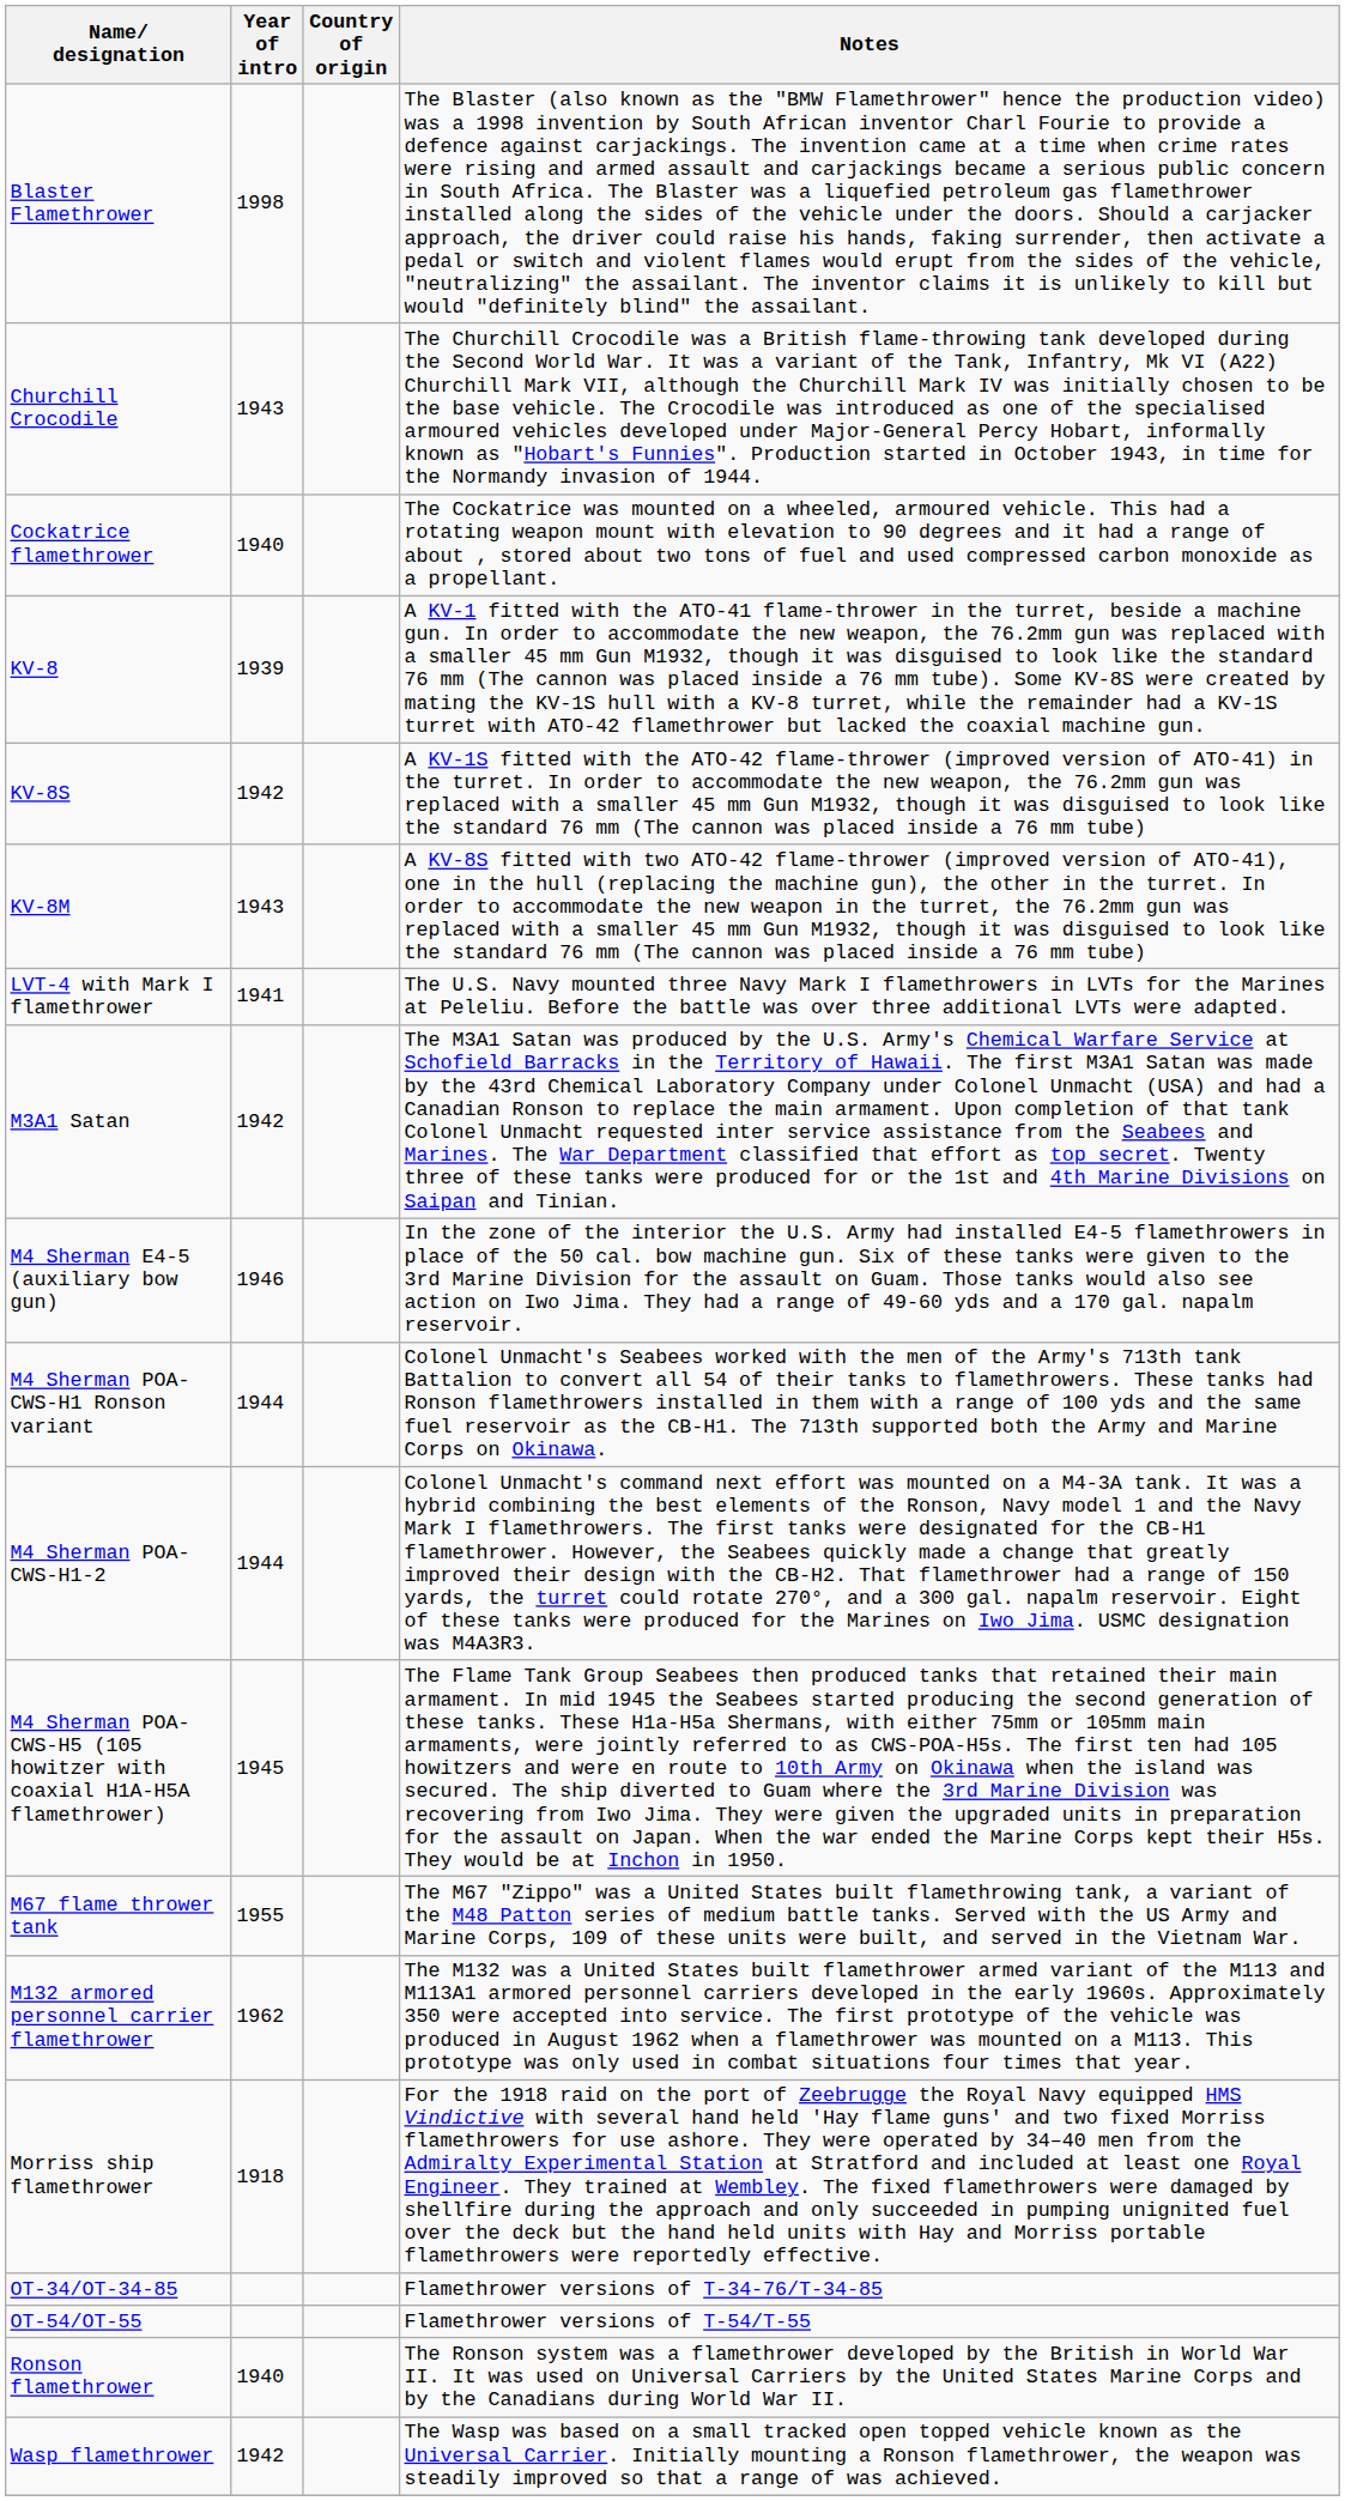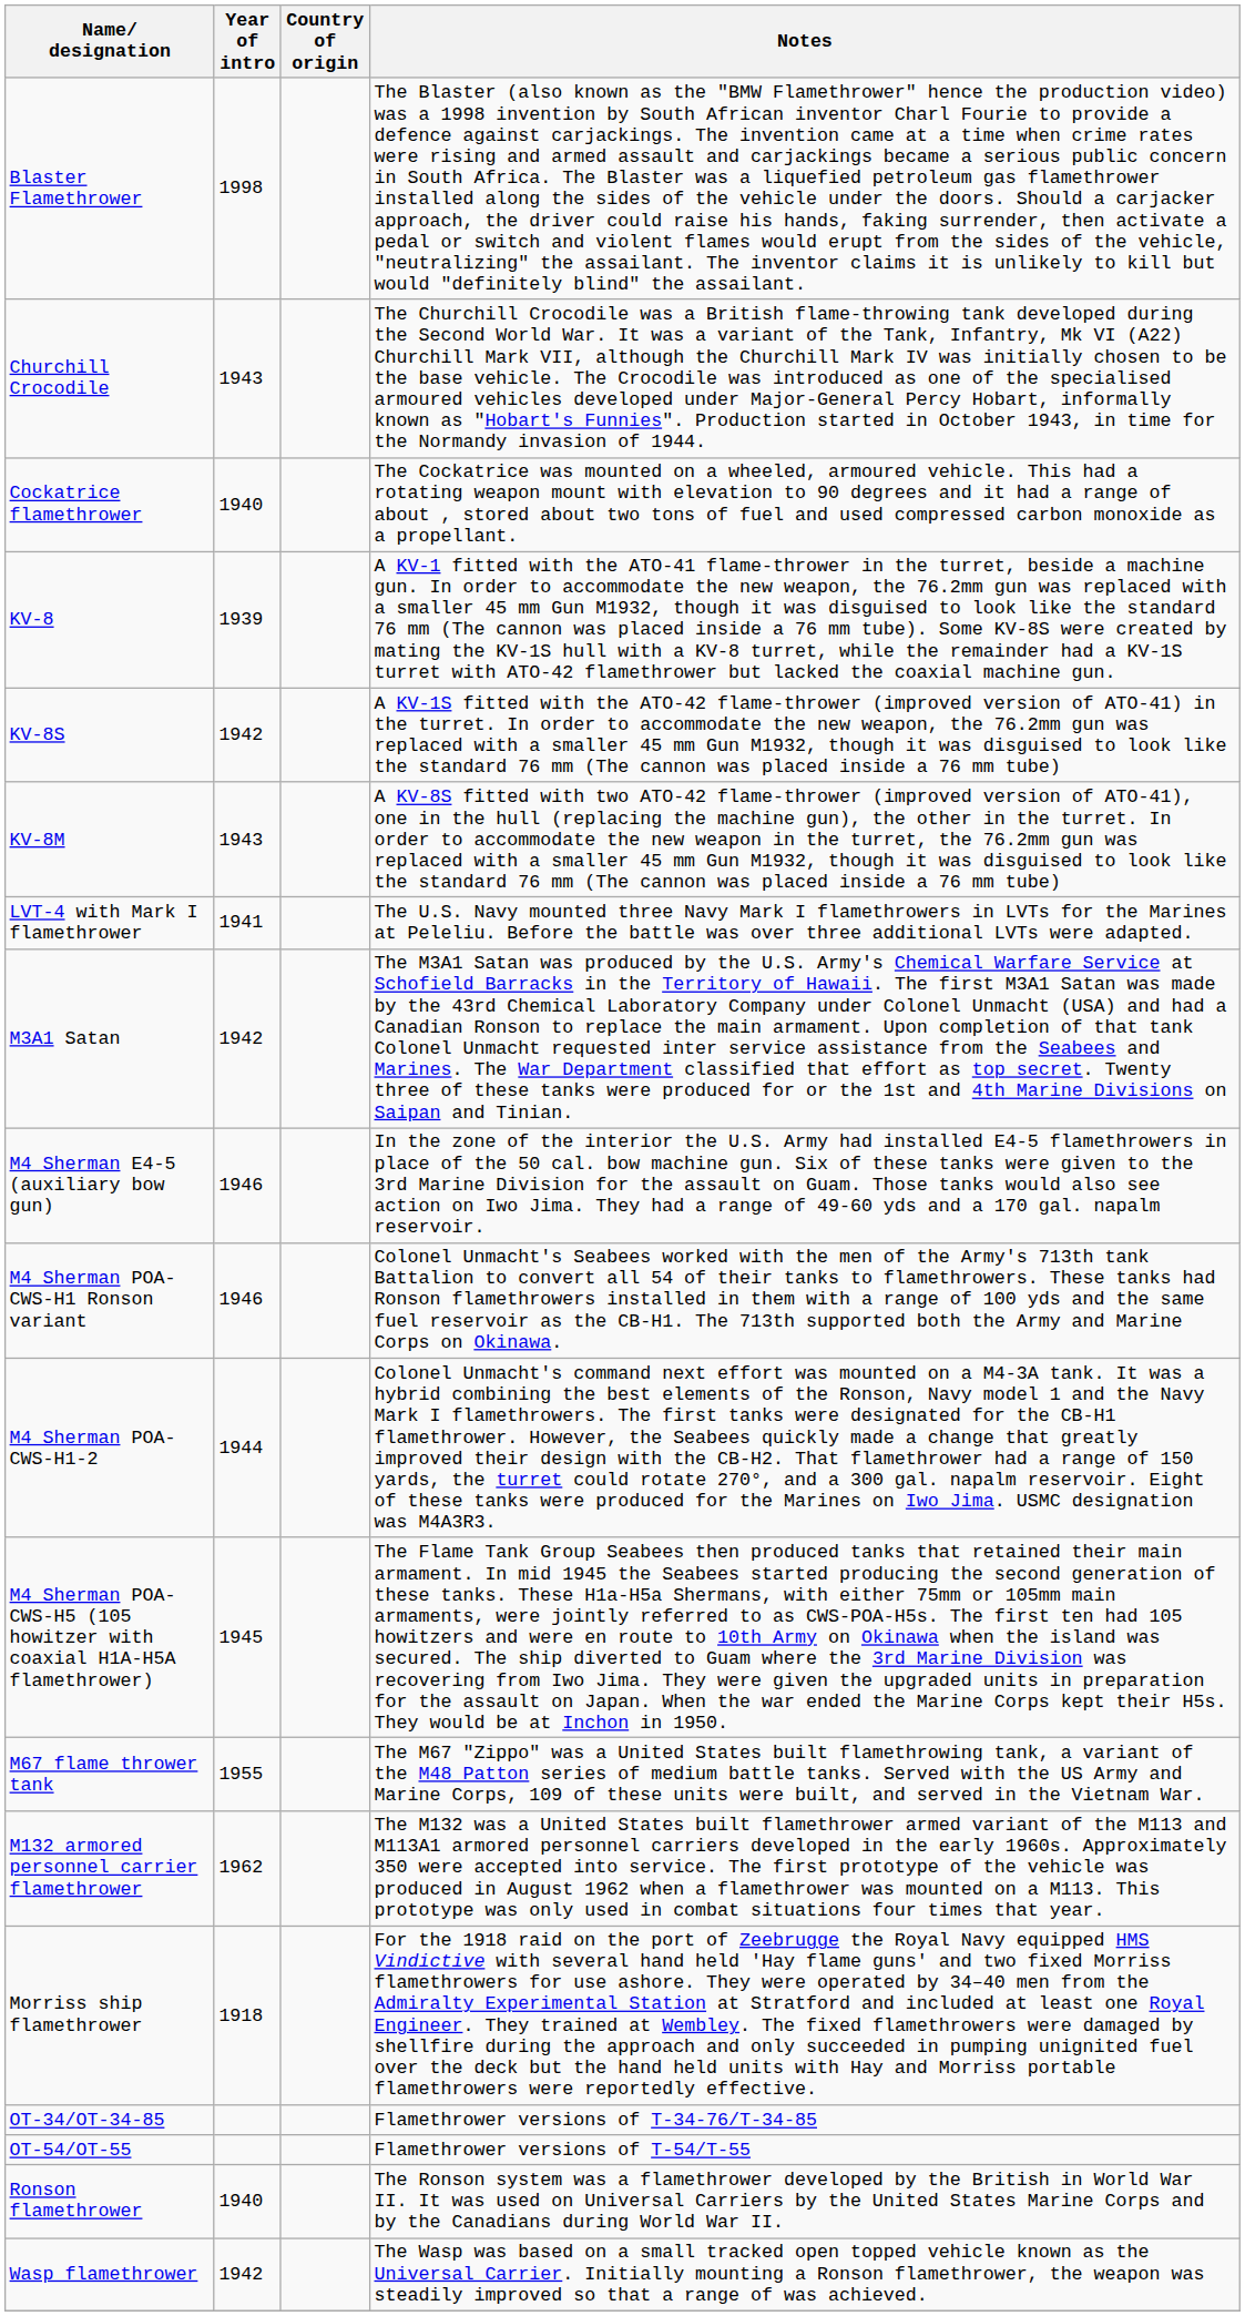M4 Sherman POA-CWS-H1 Ronson variant | Year of intro: 1944 -> 1946
